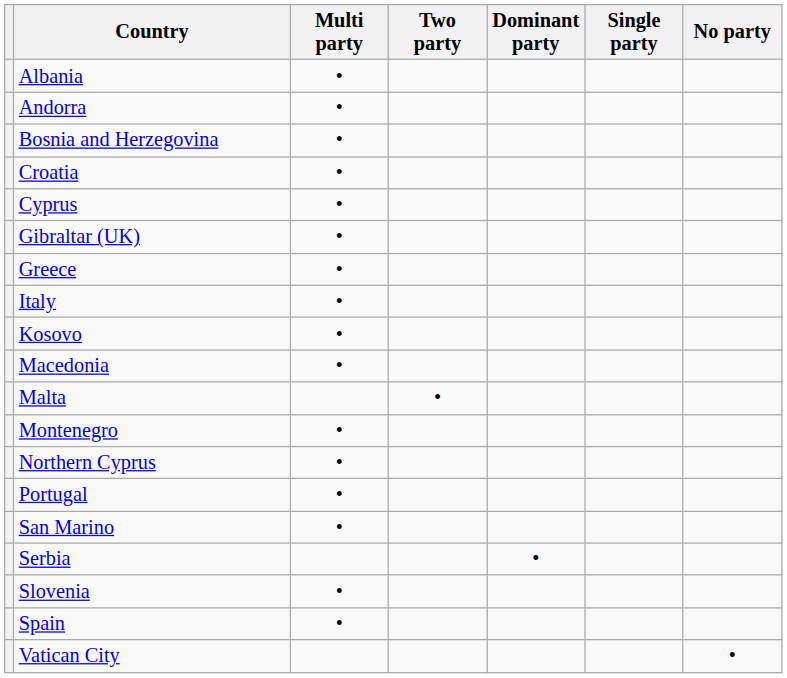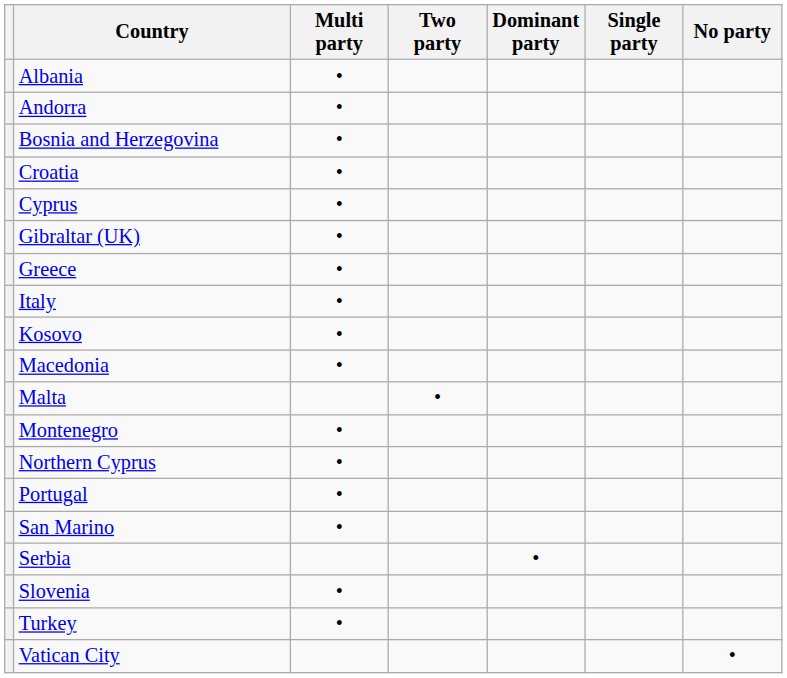- row: Spain | •
+ row: Turkey | •
